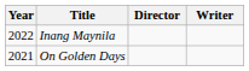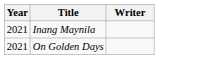- column: Director
Inang Maynila | Year: 2022 -> 2021
